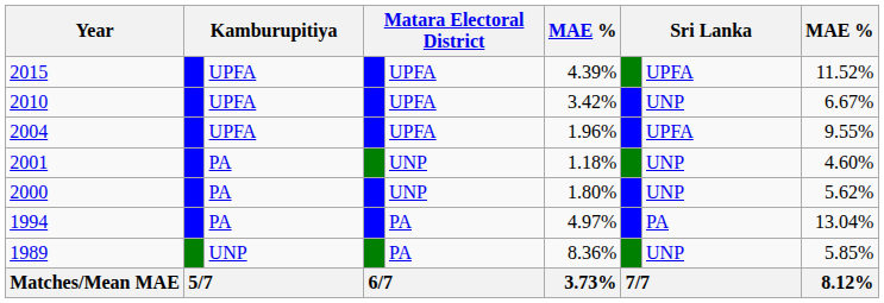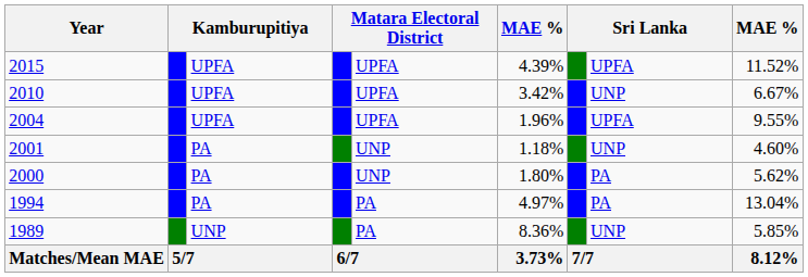2000 | column 8: UNP -> PA
